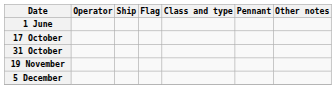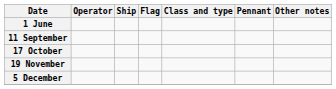+ row: 11 September
- row: 31 October
